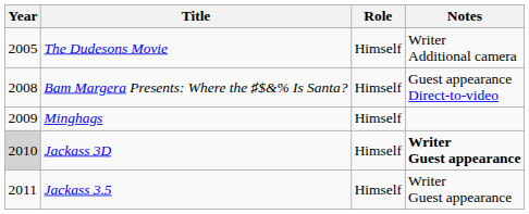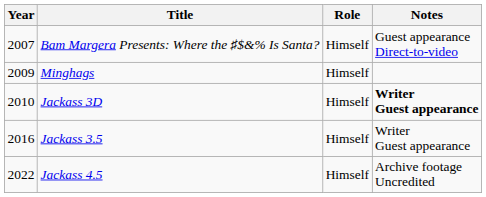- row: 2005 | The Dudesons Movie | Himself | Writer Additional camera
Bam Margera Presents: Where the ♯$&% Is Santa? | Year: 2008 -> 2007
Jackass 3D | Year: lightgrey background -> no background
Jackass 3.5 | Year: 2011 -> 2016
+ row: 2022 | Jackass 4.5 | Himself | Archive footage Uncredited
